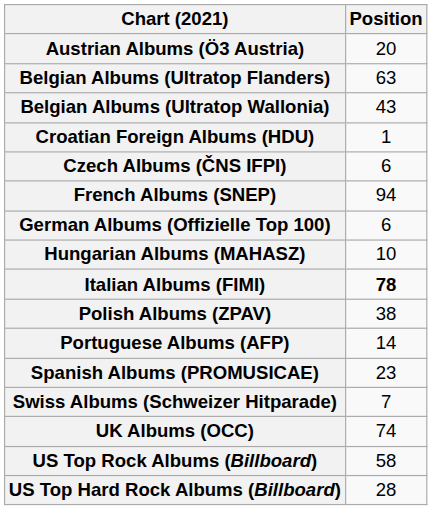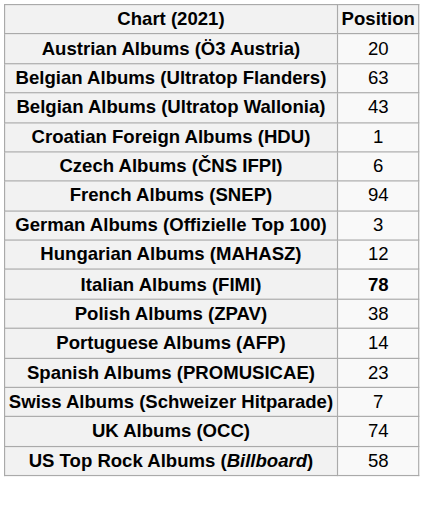German Albums (Offizielle Top 100) | Position: 6 -> 3
Hungarian Albums (MAHASZ) | Position: 10 -> 12
- row: US Top Hard Rock Albums (Billboard) | 28
